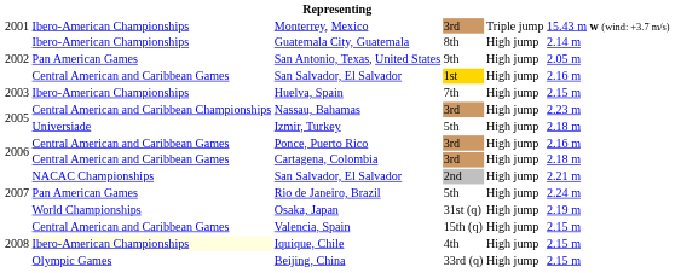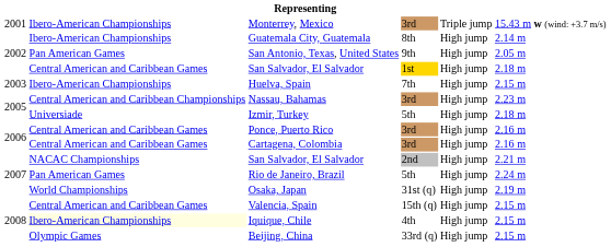San Salvador, El Salvador / 1st | column 6: 2.16 m -> 2.18 m
Cartagena, Colombia | column 6: 2.18 m -> 2.16 m
